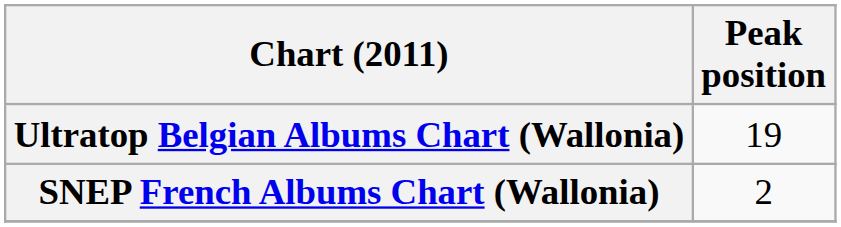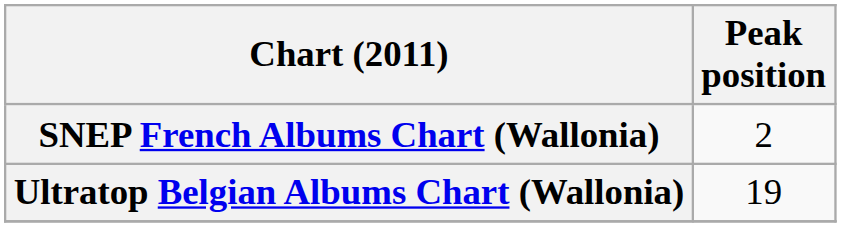rows swapped: Ultratop Belgian Albums Chart (Wallonia) <-> SNEP French Albums Chart (Wallonia)
